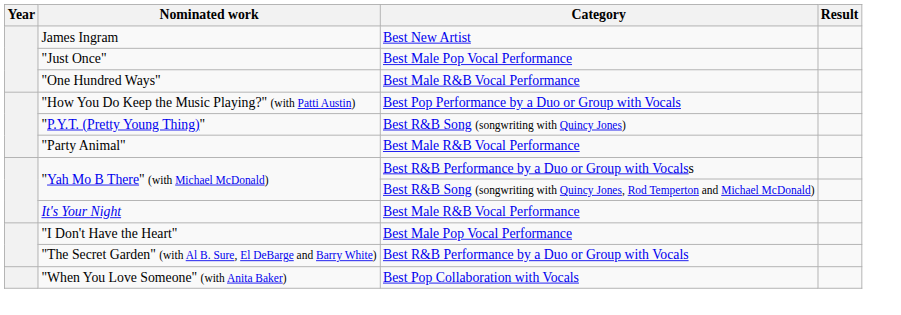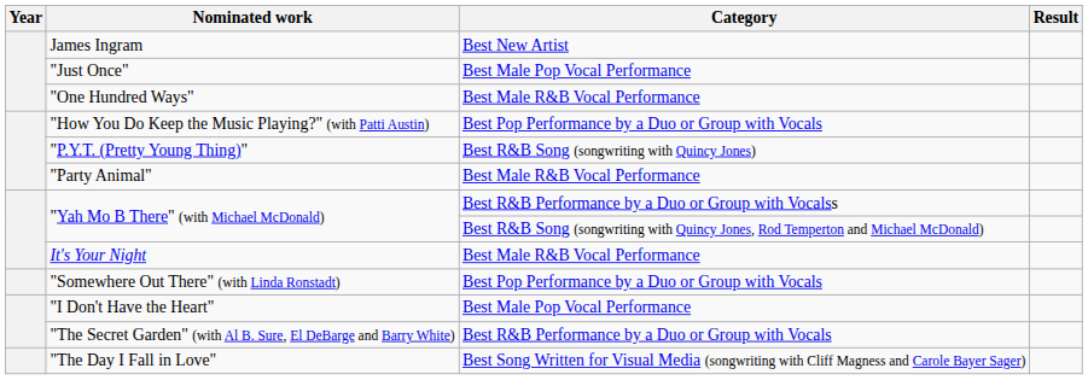+ row: "Somewhere Out There" (with Linda Ronstadt) | Best Pop Performance by a Duo or Group with Vocals
+ row: "The Day I Fall in Love" | Best Song Written for Visual Media (songwriting with Cliff Magness and Carole Bayer Sager)
- row: "When You Love Someone" (with Anita Baker) | Best Pop Collaboration with Vocals
